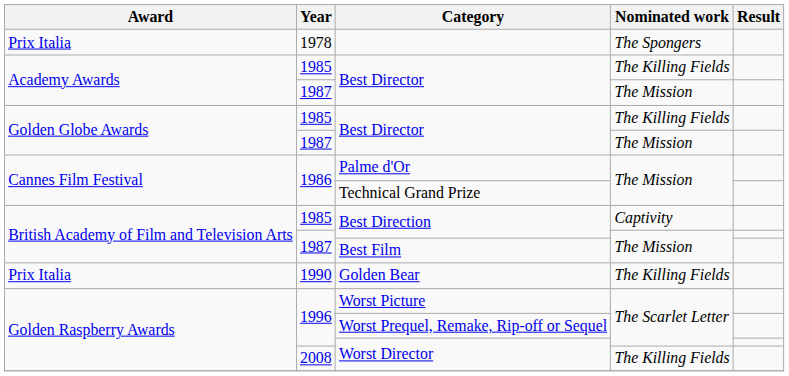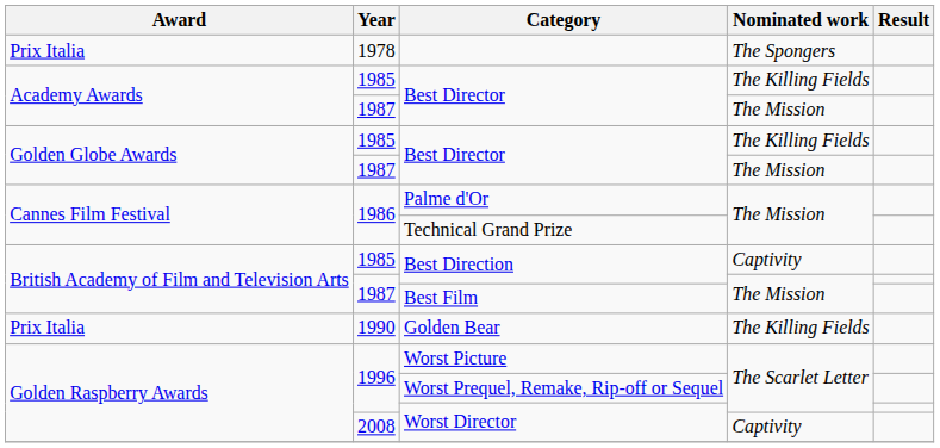2008 / Worst Director | Nominated work: The Killing Fields -> Captivity
